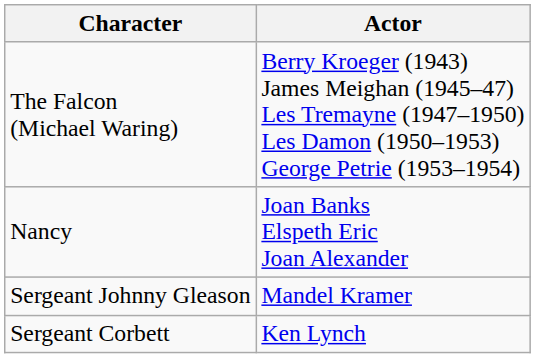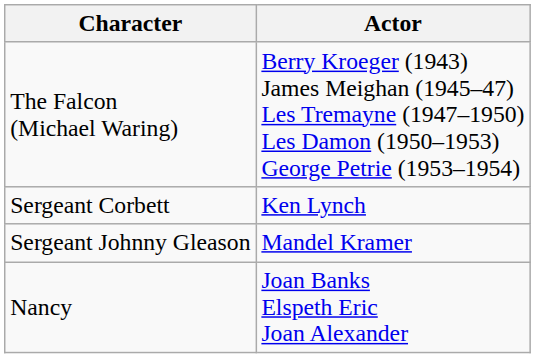rows swapped: Nancy <-> Sergeant Corbett
